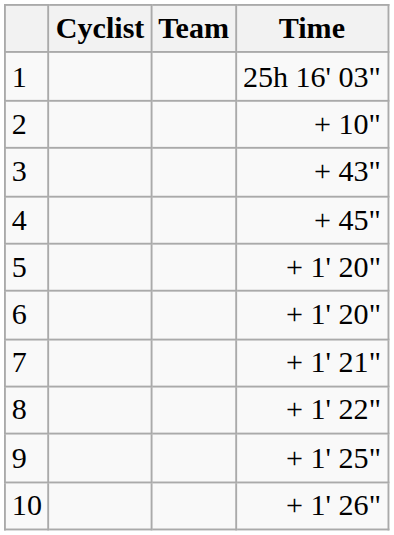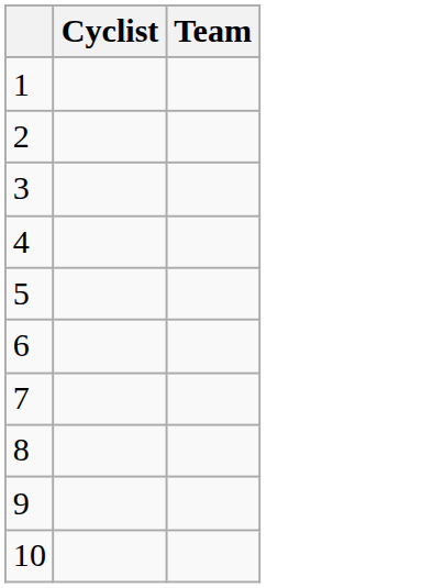- column: Time | 25h 16' 03" | + 10" | + 43" | + 45" | + 1' 20" | + 1' 20" | + 1' 21" | + 1' 22" | + 1' 25" | + 1' 26"
